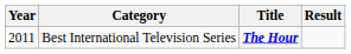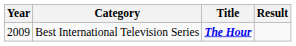Best International Television Series | Year: 2011 -> 2009
